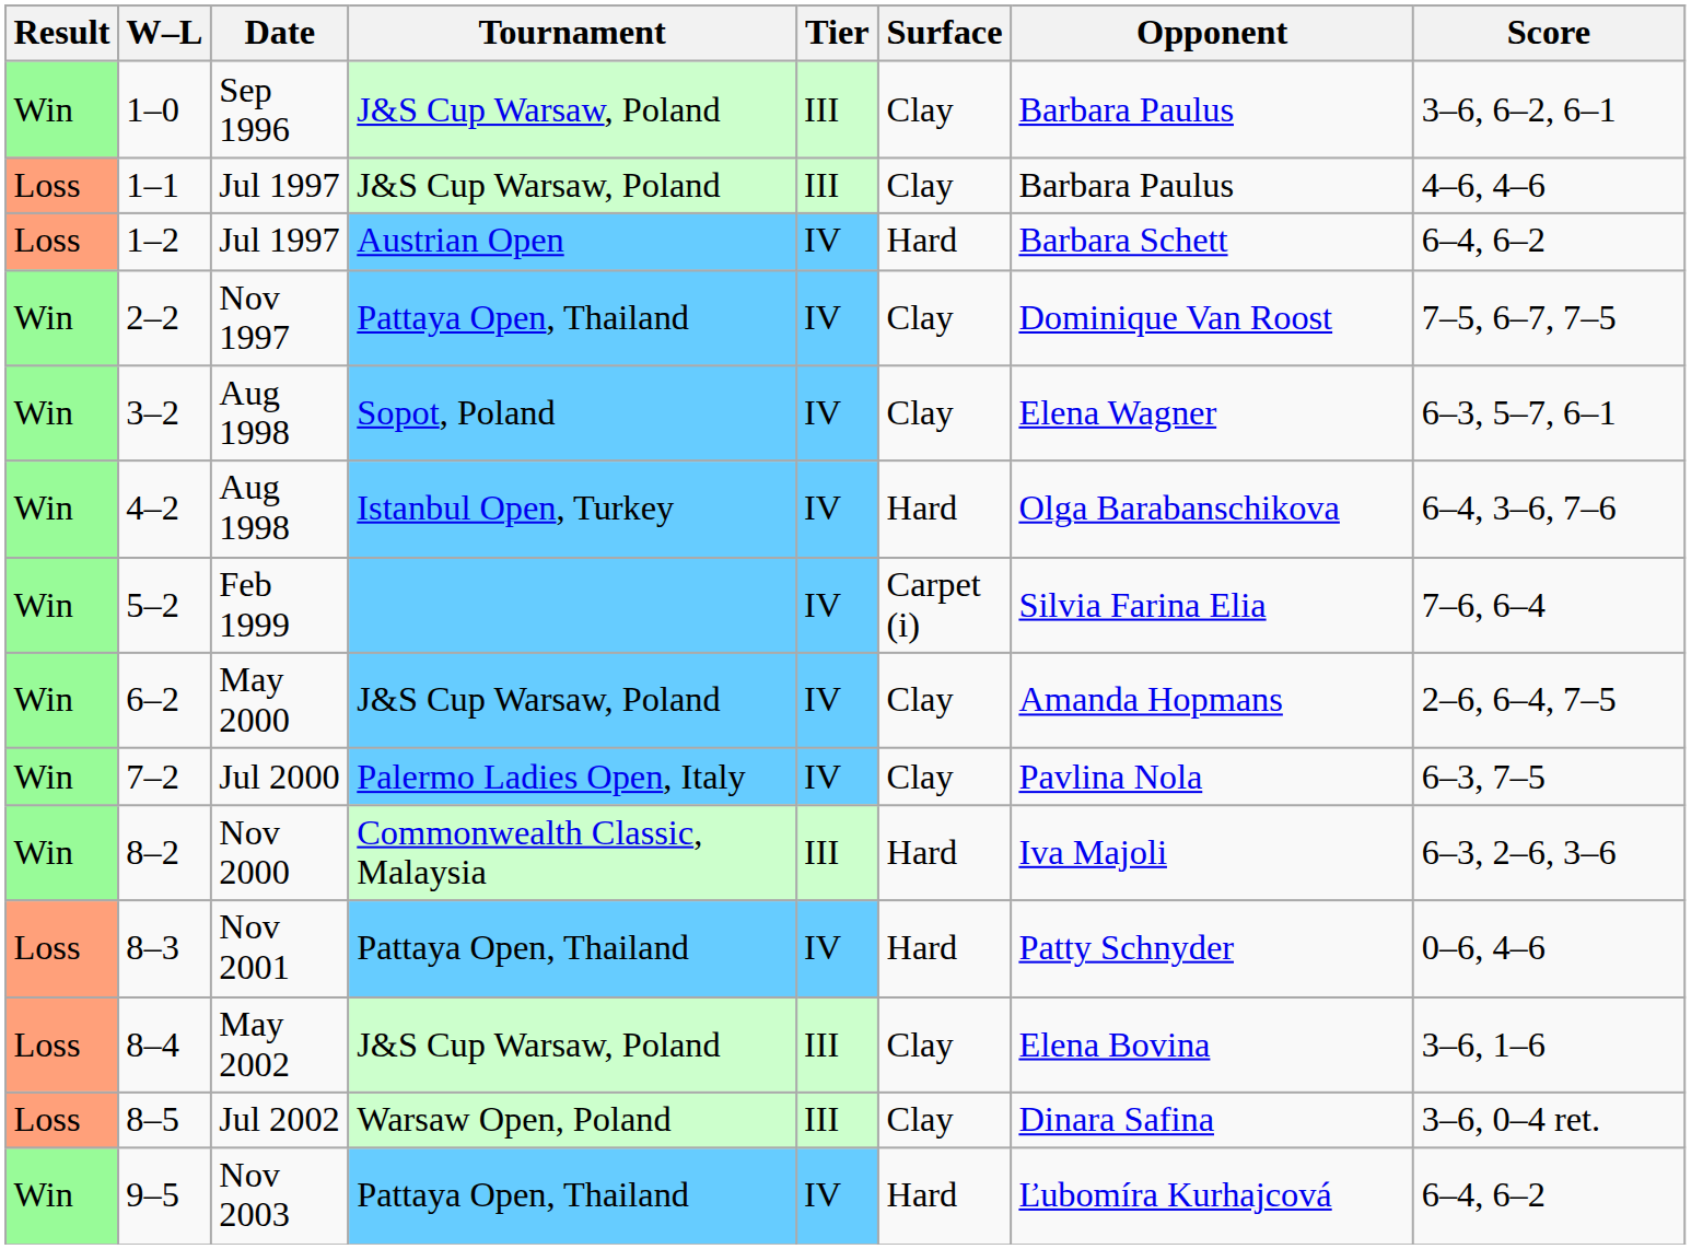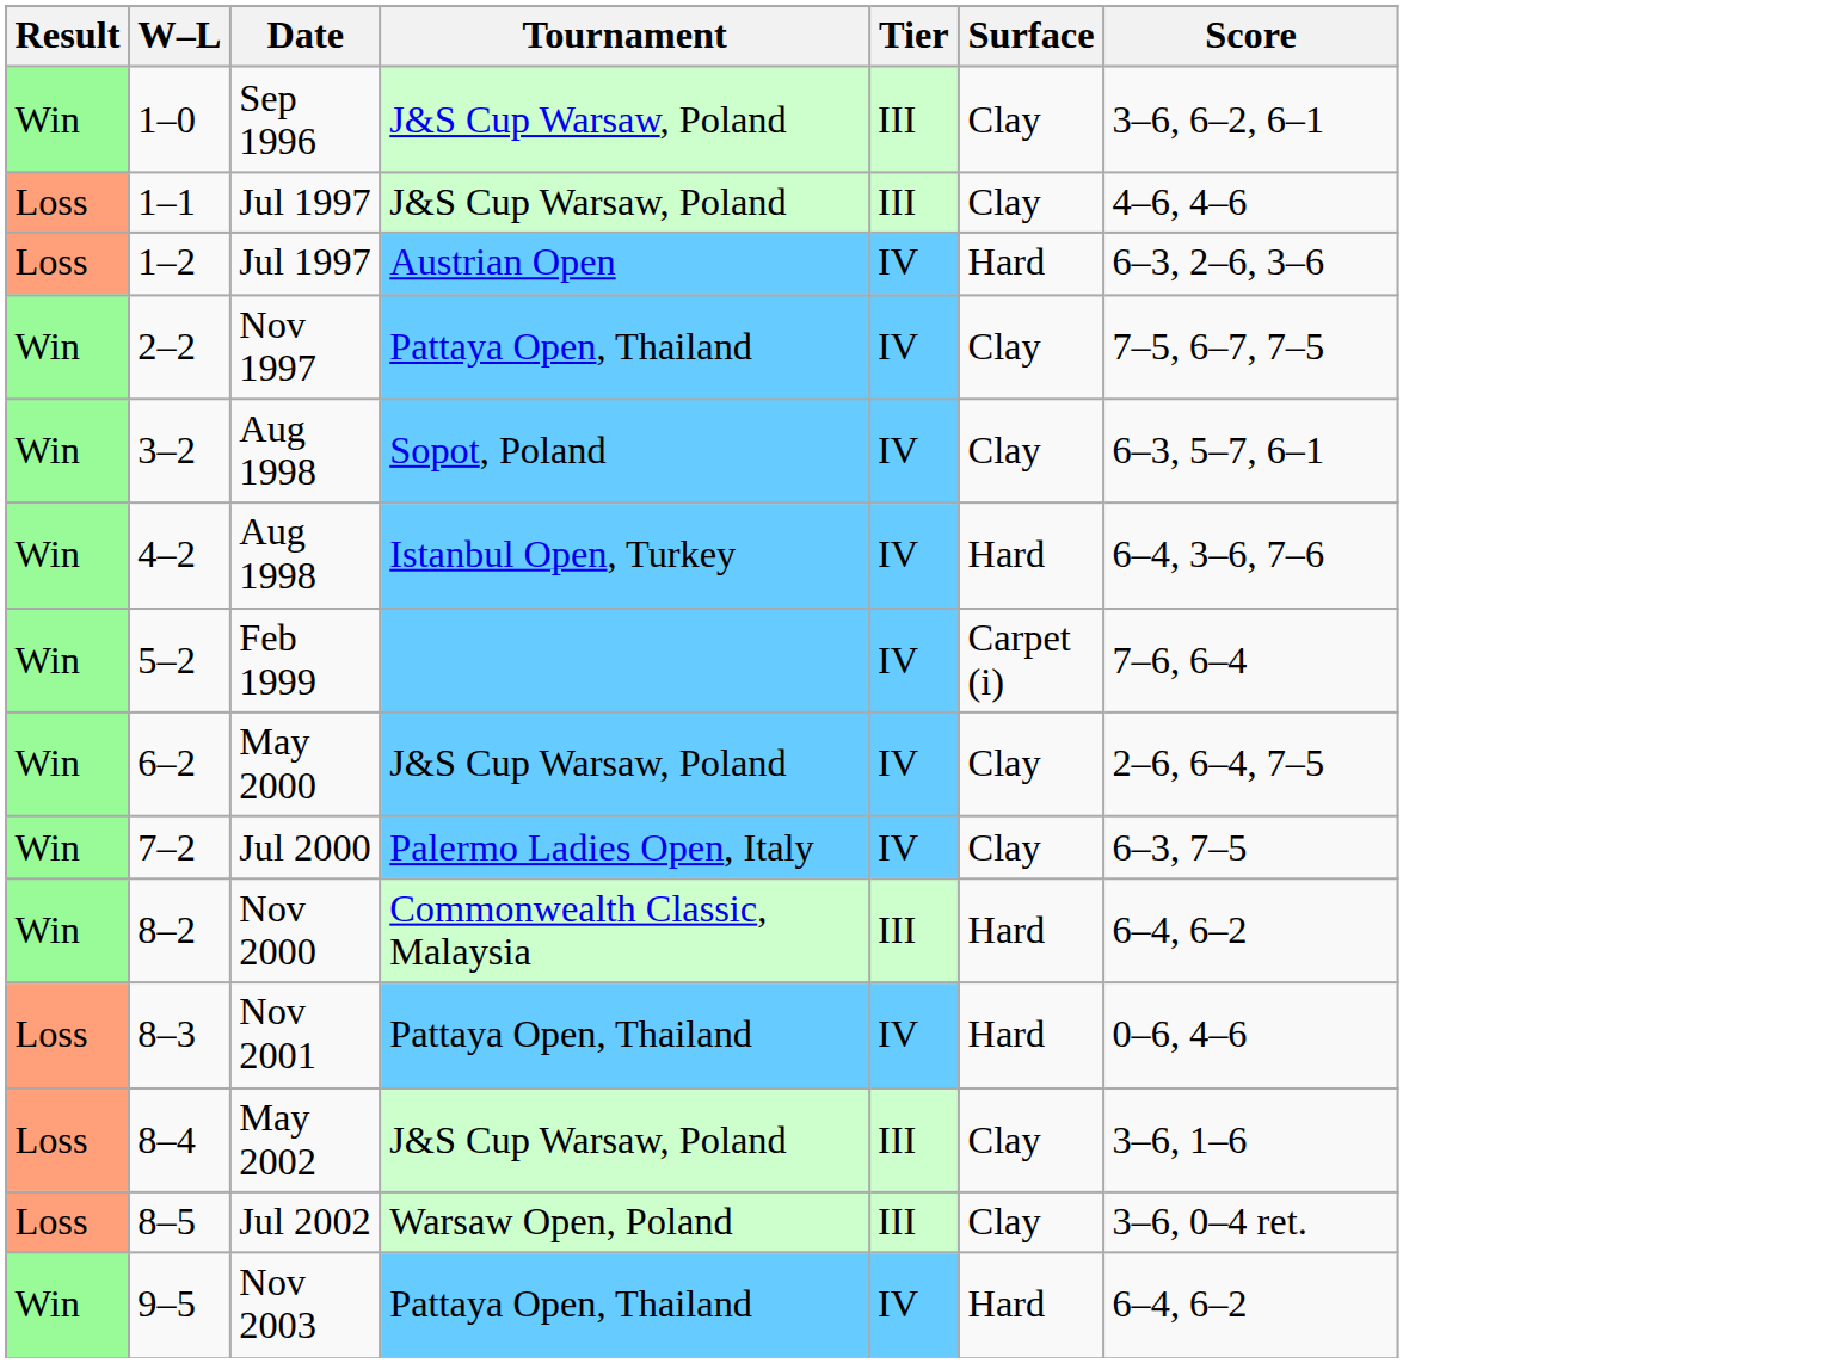- column: Opponent | Barbara Paulus | Barbara Paulus | Barbara Schett | Dominique Van Roost | Elena Wagner | Olga Barabanschikova | Silvia Farina Elia | Amanda Hopmans | Pavlina Nola | Iva Majoli | Patty Schnyder | Elena Bovina | Dinara Safina | Ľubomíra Kurhajcová
1–2 | Score: 6–4, 6–2 -> 6–3, 2–6, 3–6
8–2 | Score: 6–3, 2–6, 3–6 -> 6–4, 6–2
